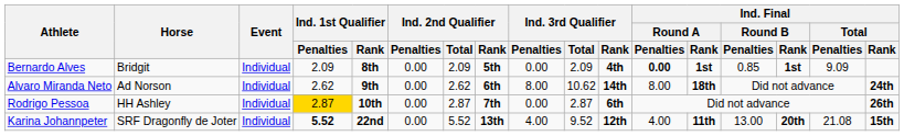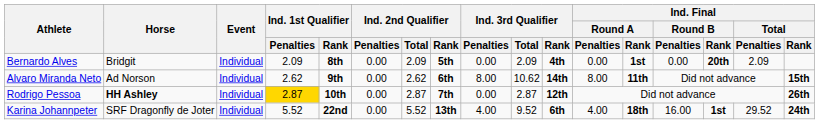Bernardo Alves | Ind. Final / Round A / Penalties: bold -> normal
Bernardo Alves | Ind. Final / Round B / Penalties: 0.85 -> 0.00
Bernardo Alves | Ind. Final / Round B / Rank: 1st -> 20th
Bernardo Alves | Ind. Final / Total / Penalties: 9.09 -> 2.09
Alvaro Miranda Neto | Ind. Final / Round A / Rank: 18th -> 11th
Alvaro Miranda Neto | Ind. Final / Total / Rank: 24th -> 15th
Rodrigo Pessoa | Horse: normal -> bold
Rodrigo Pessoa | Ind. 3rd Qualifier / Rank: 6th -> 12th
Karina Johannpeter | Ind. 1st Qualifier / Penalties: bold -> normal
Karina Johannpeter | Ind. 3rd Qualifier / Rank: 12th -> 6th
Karina Johannpeter | Ind. Final / Round A / Rank: 11th -> 18th
Karina Johannpeter | Ind. Final / Round B / Penalties: 13.00 -> 16.00
Karina Johannpeter | Ind. Final / Round B / Rank: 20th -> 1st
Karina Johannpeter | Ind. Final / Total / Penalties: 21.08 -> 29.52
Karina Johannpeter | Ind. Final / Total / Rank: 15th -> 24th
